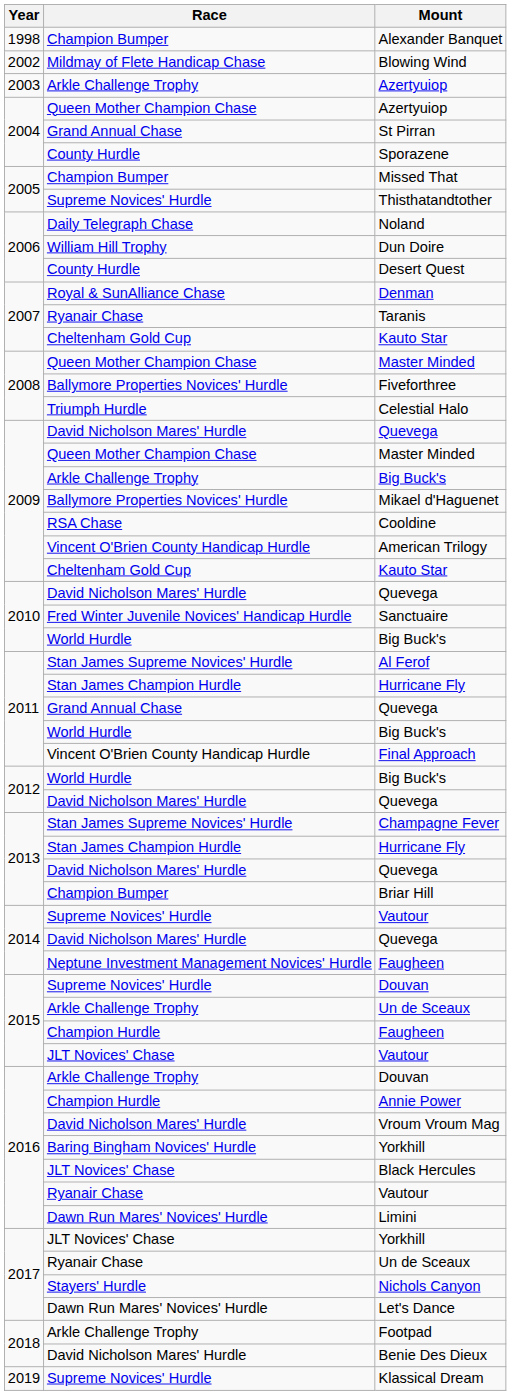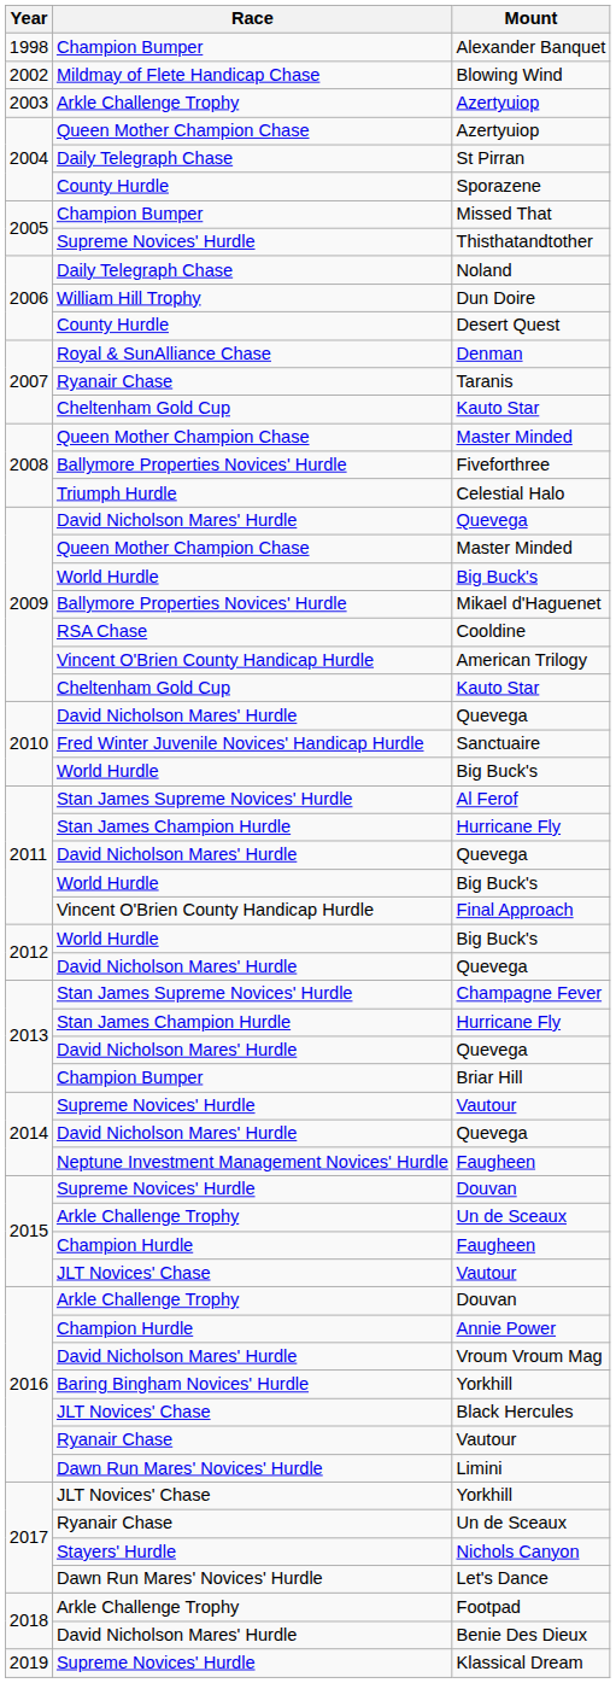St Pirran | Race: Grand Annual Chase -> Daily Telegraph Chase
2009 / Big Buck's | Race: Arkle Challenge Trophy -> World Hurdle
2011 / Quevega | Race: Grand Annual Chase -> David Nicholson Mares' Hurdle
